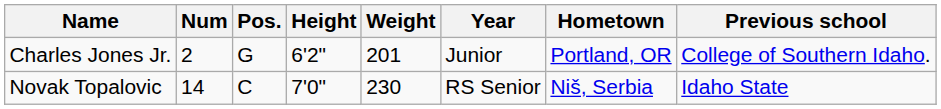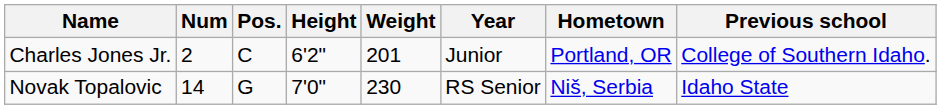Charles Jones Jr. | Pos.: G -> C
Novak Topalovic | Pos.: C -> G
